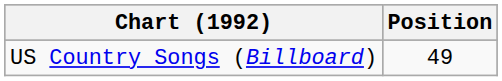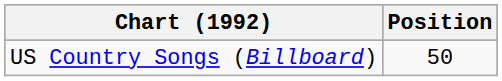US Country Songs (Billboard) | Position: 49 -> 50
